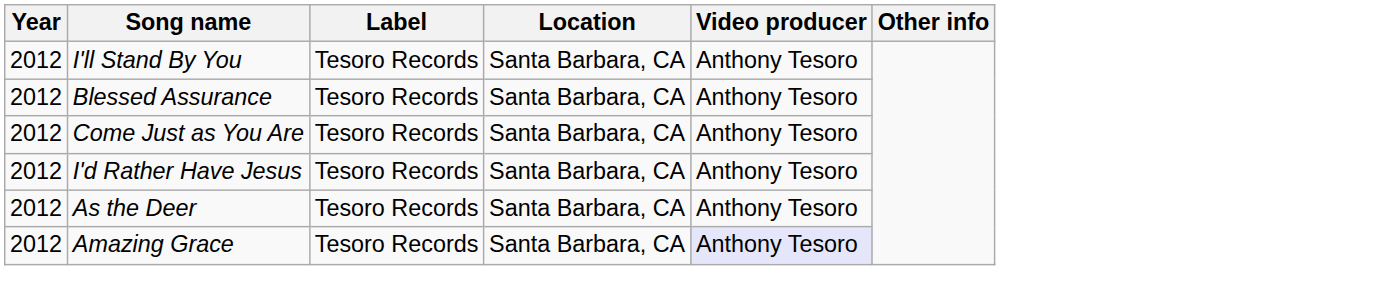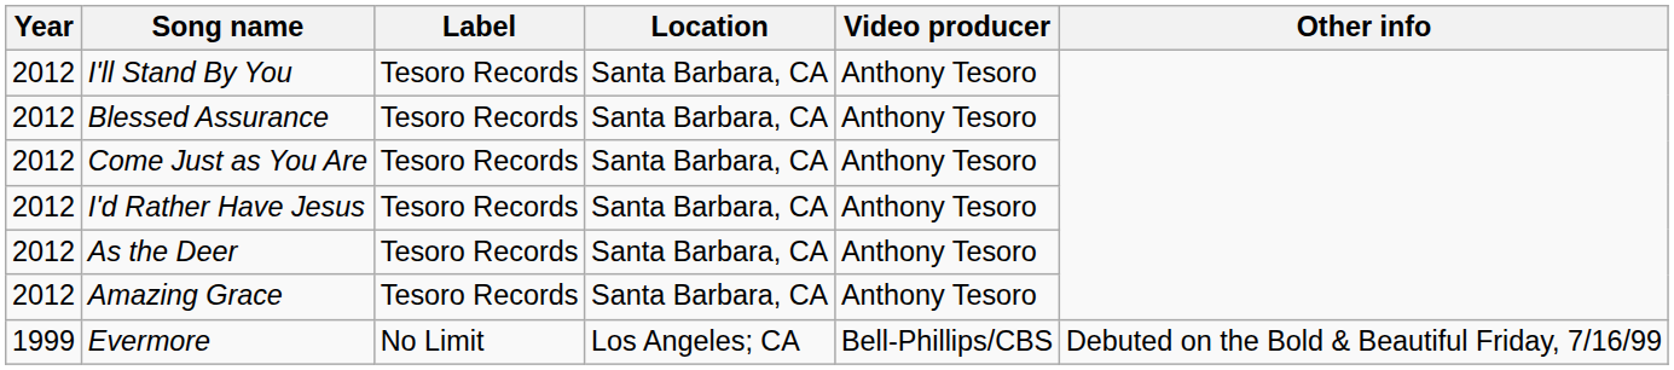Amazing Grace | Video producer: lavender background -> no background
+ row: 1999 | Evermore | No Limit | Los Angeles; CA | Bell-Phillips/CBS | Debuted on the Bold & Beautiful Friday, 7/16/99
